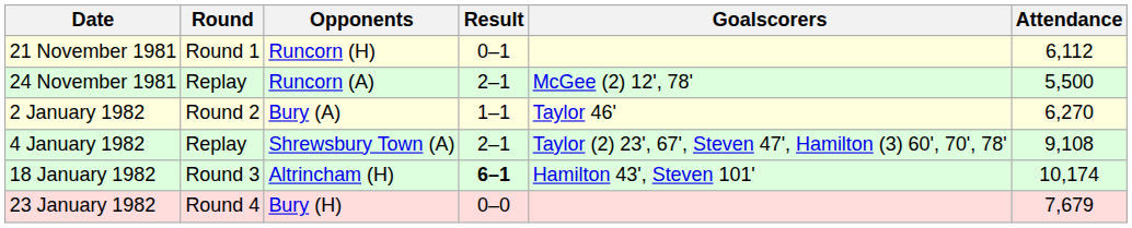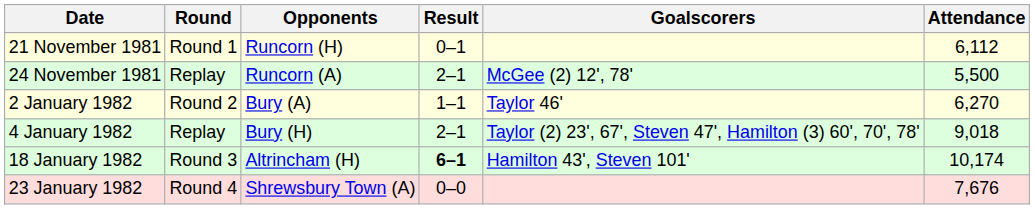4 January 1982 | Opponents: Shrewsbury Town (A) -> Bury (H)
4 January 1982 | Attendance: 9,108 -> 9,018
23 January 1982 | Opponents: Bury (H) -> Shrewsbury Town (A)
23 January 1982 | Attendance: 7,679 -> 7,676
